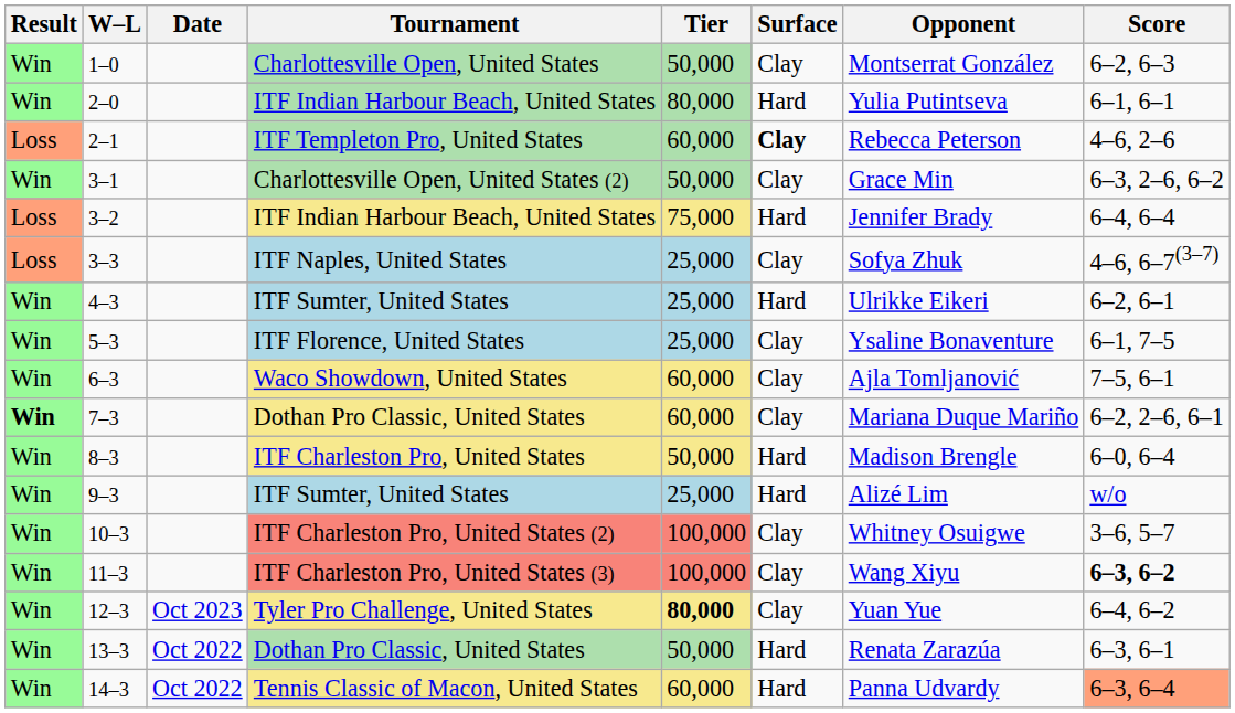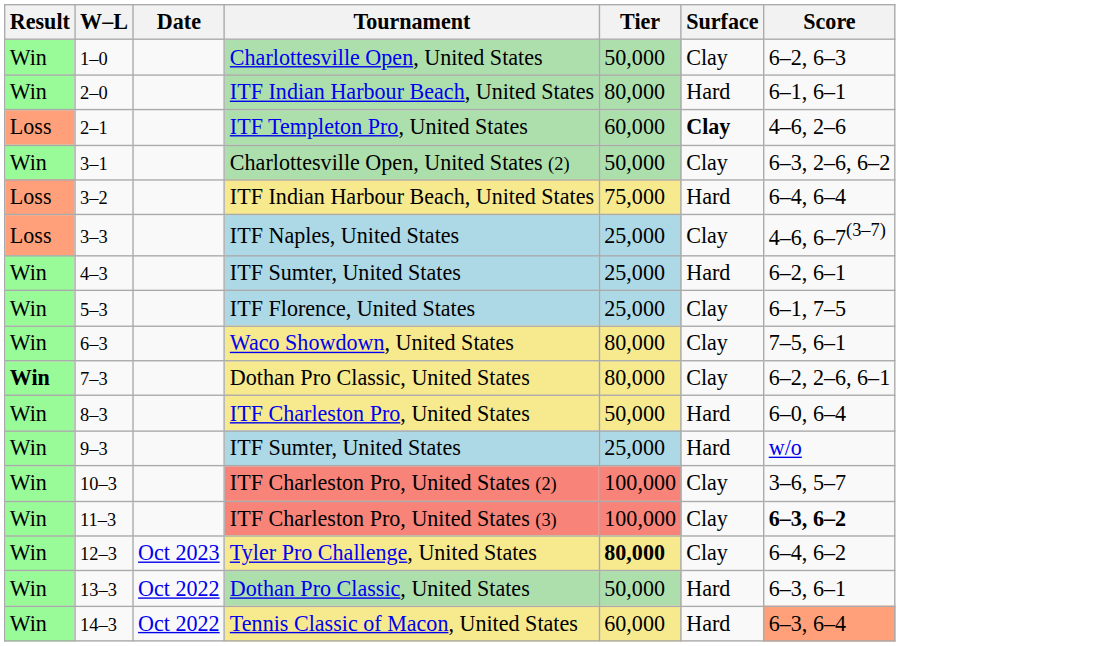- column: Opponent | Montserrat González | Yulia Putintseva | Rebecca Peterson | Grace Min | Jennifer Brady | Sofya Zhuk | Ulrikke Eikeri | Ysaline Bonaventure | Ajla Tomljanović | Mariana Duque Mariño | Madison Brengle | Alizé Lim | Whitney Osuigwe | Wang Xiyu | Yuan Yue | Renata Zarazúa | Panna Udvardy
6–3 | Tier: 60,000 -> 80,000
7–3 | Tier: 60,000 -> 80,000
